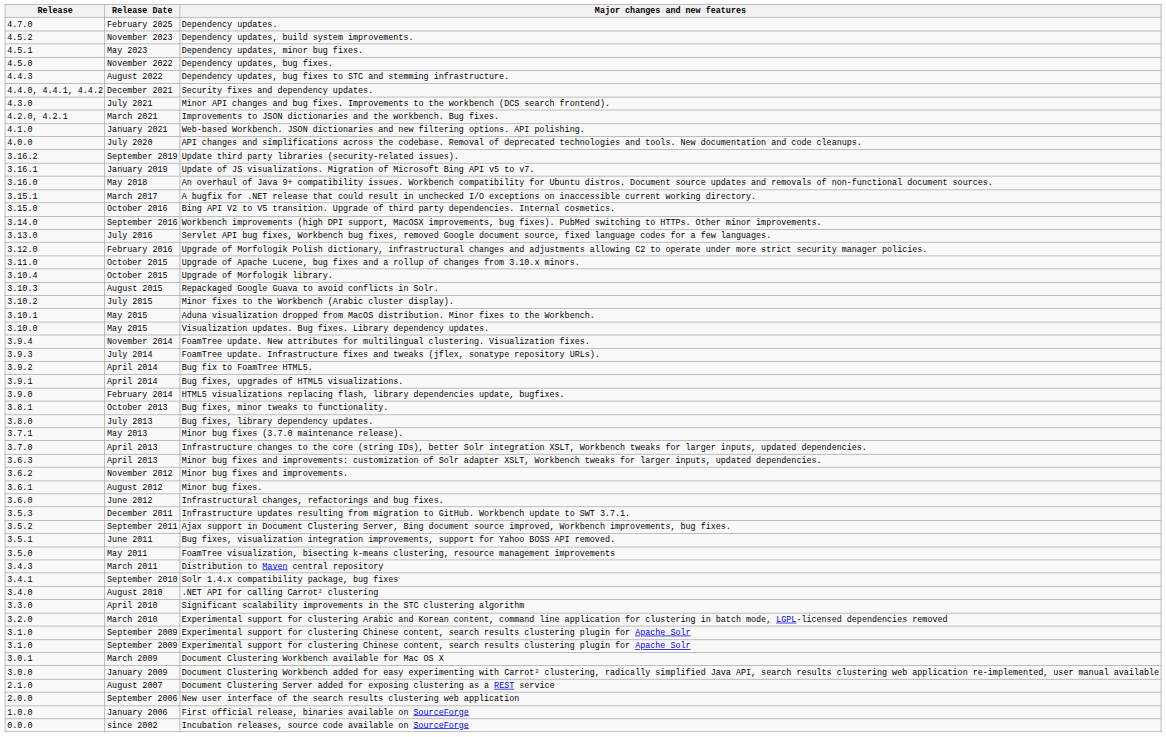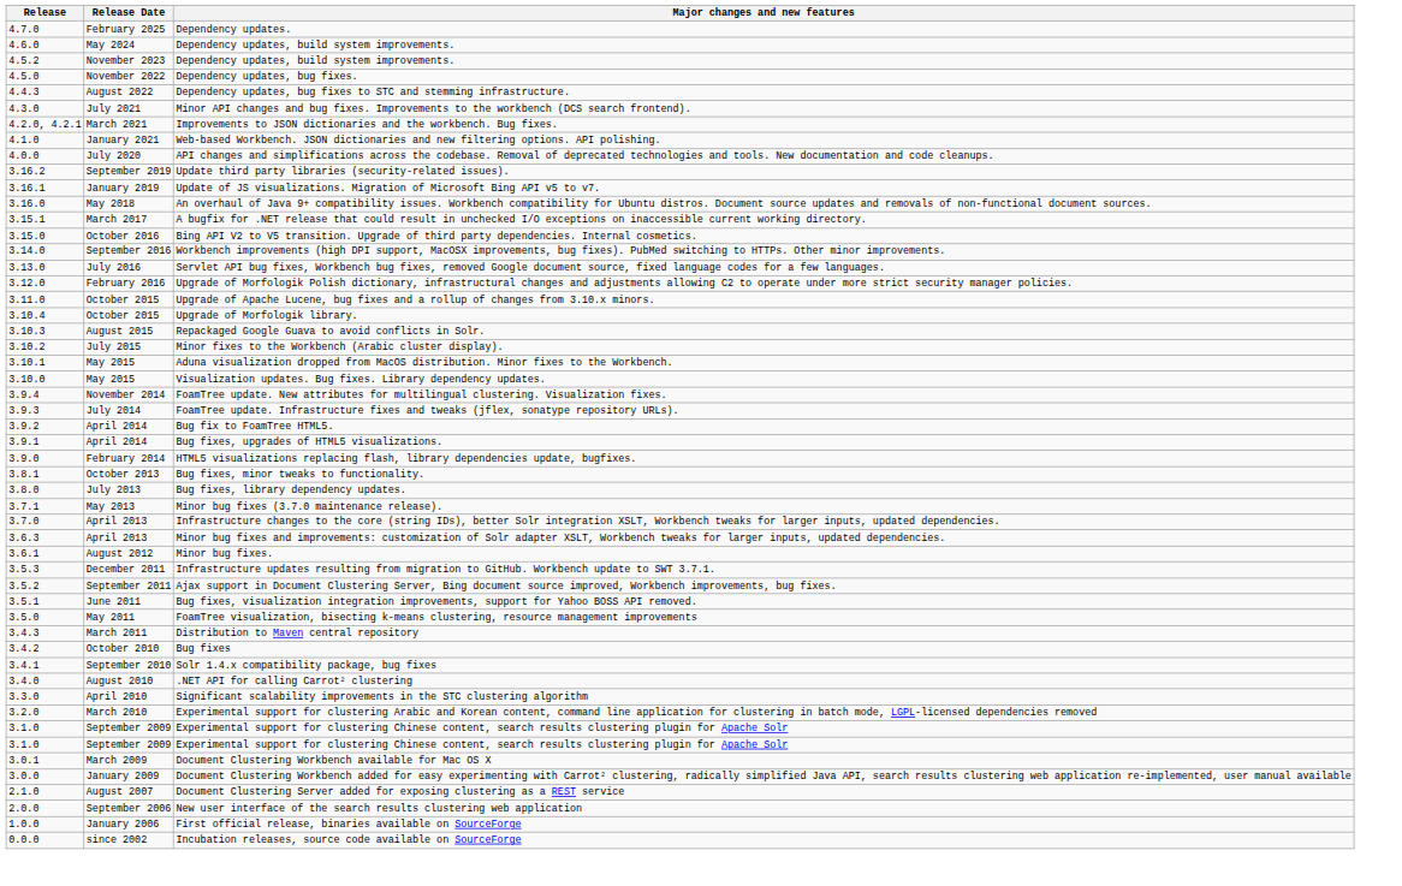+ row: 4.6.0 | May 2024 | Dependency updates, build system improvements.
- row: 4.5.1 | May 2023 | Dependency updates, minor bug fixes.
- row: 4.4.0, 4.4.1, 4.4.2 | December 2021 | Security fixes and dependency updates.
- row: 3.6.2 | November 2012 | Minor bug fixes and improvements.
- row: 3.6.0 | June 2012 | Infrastructural changes, refactorings and bug fixes.
+ row: 3.4.2 | October 2010 | Bug fixes
